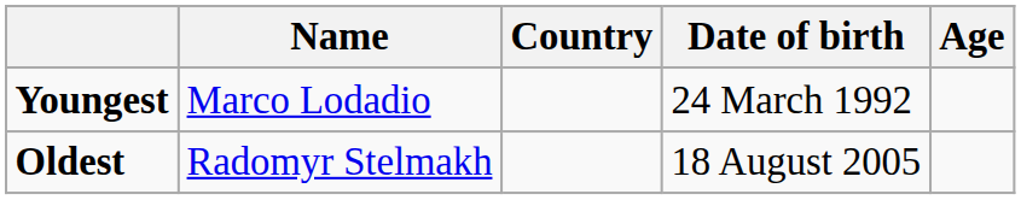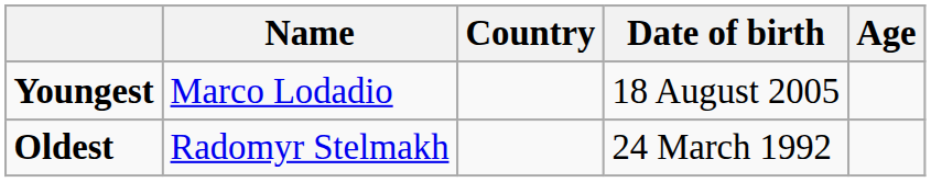Youngest | Date of birth: 24 March 1992 -> 18 August 2005
Oldest | Date of birth: 18 August 2005 -> 24 March 1992
